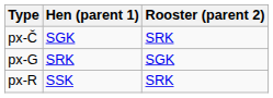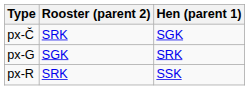columns swapped: Hen (parent 1) <-> Rooster (parent 2)
